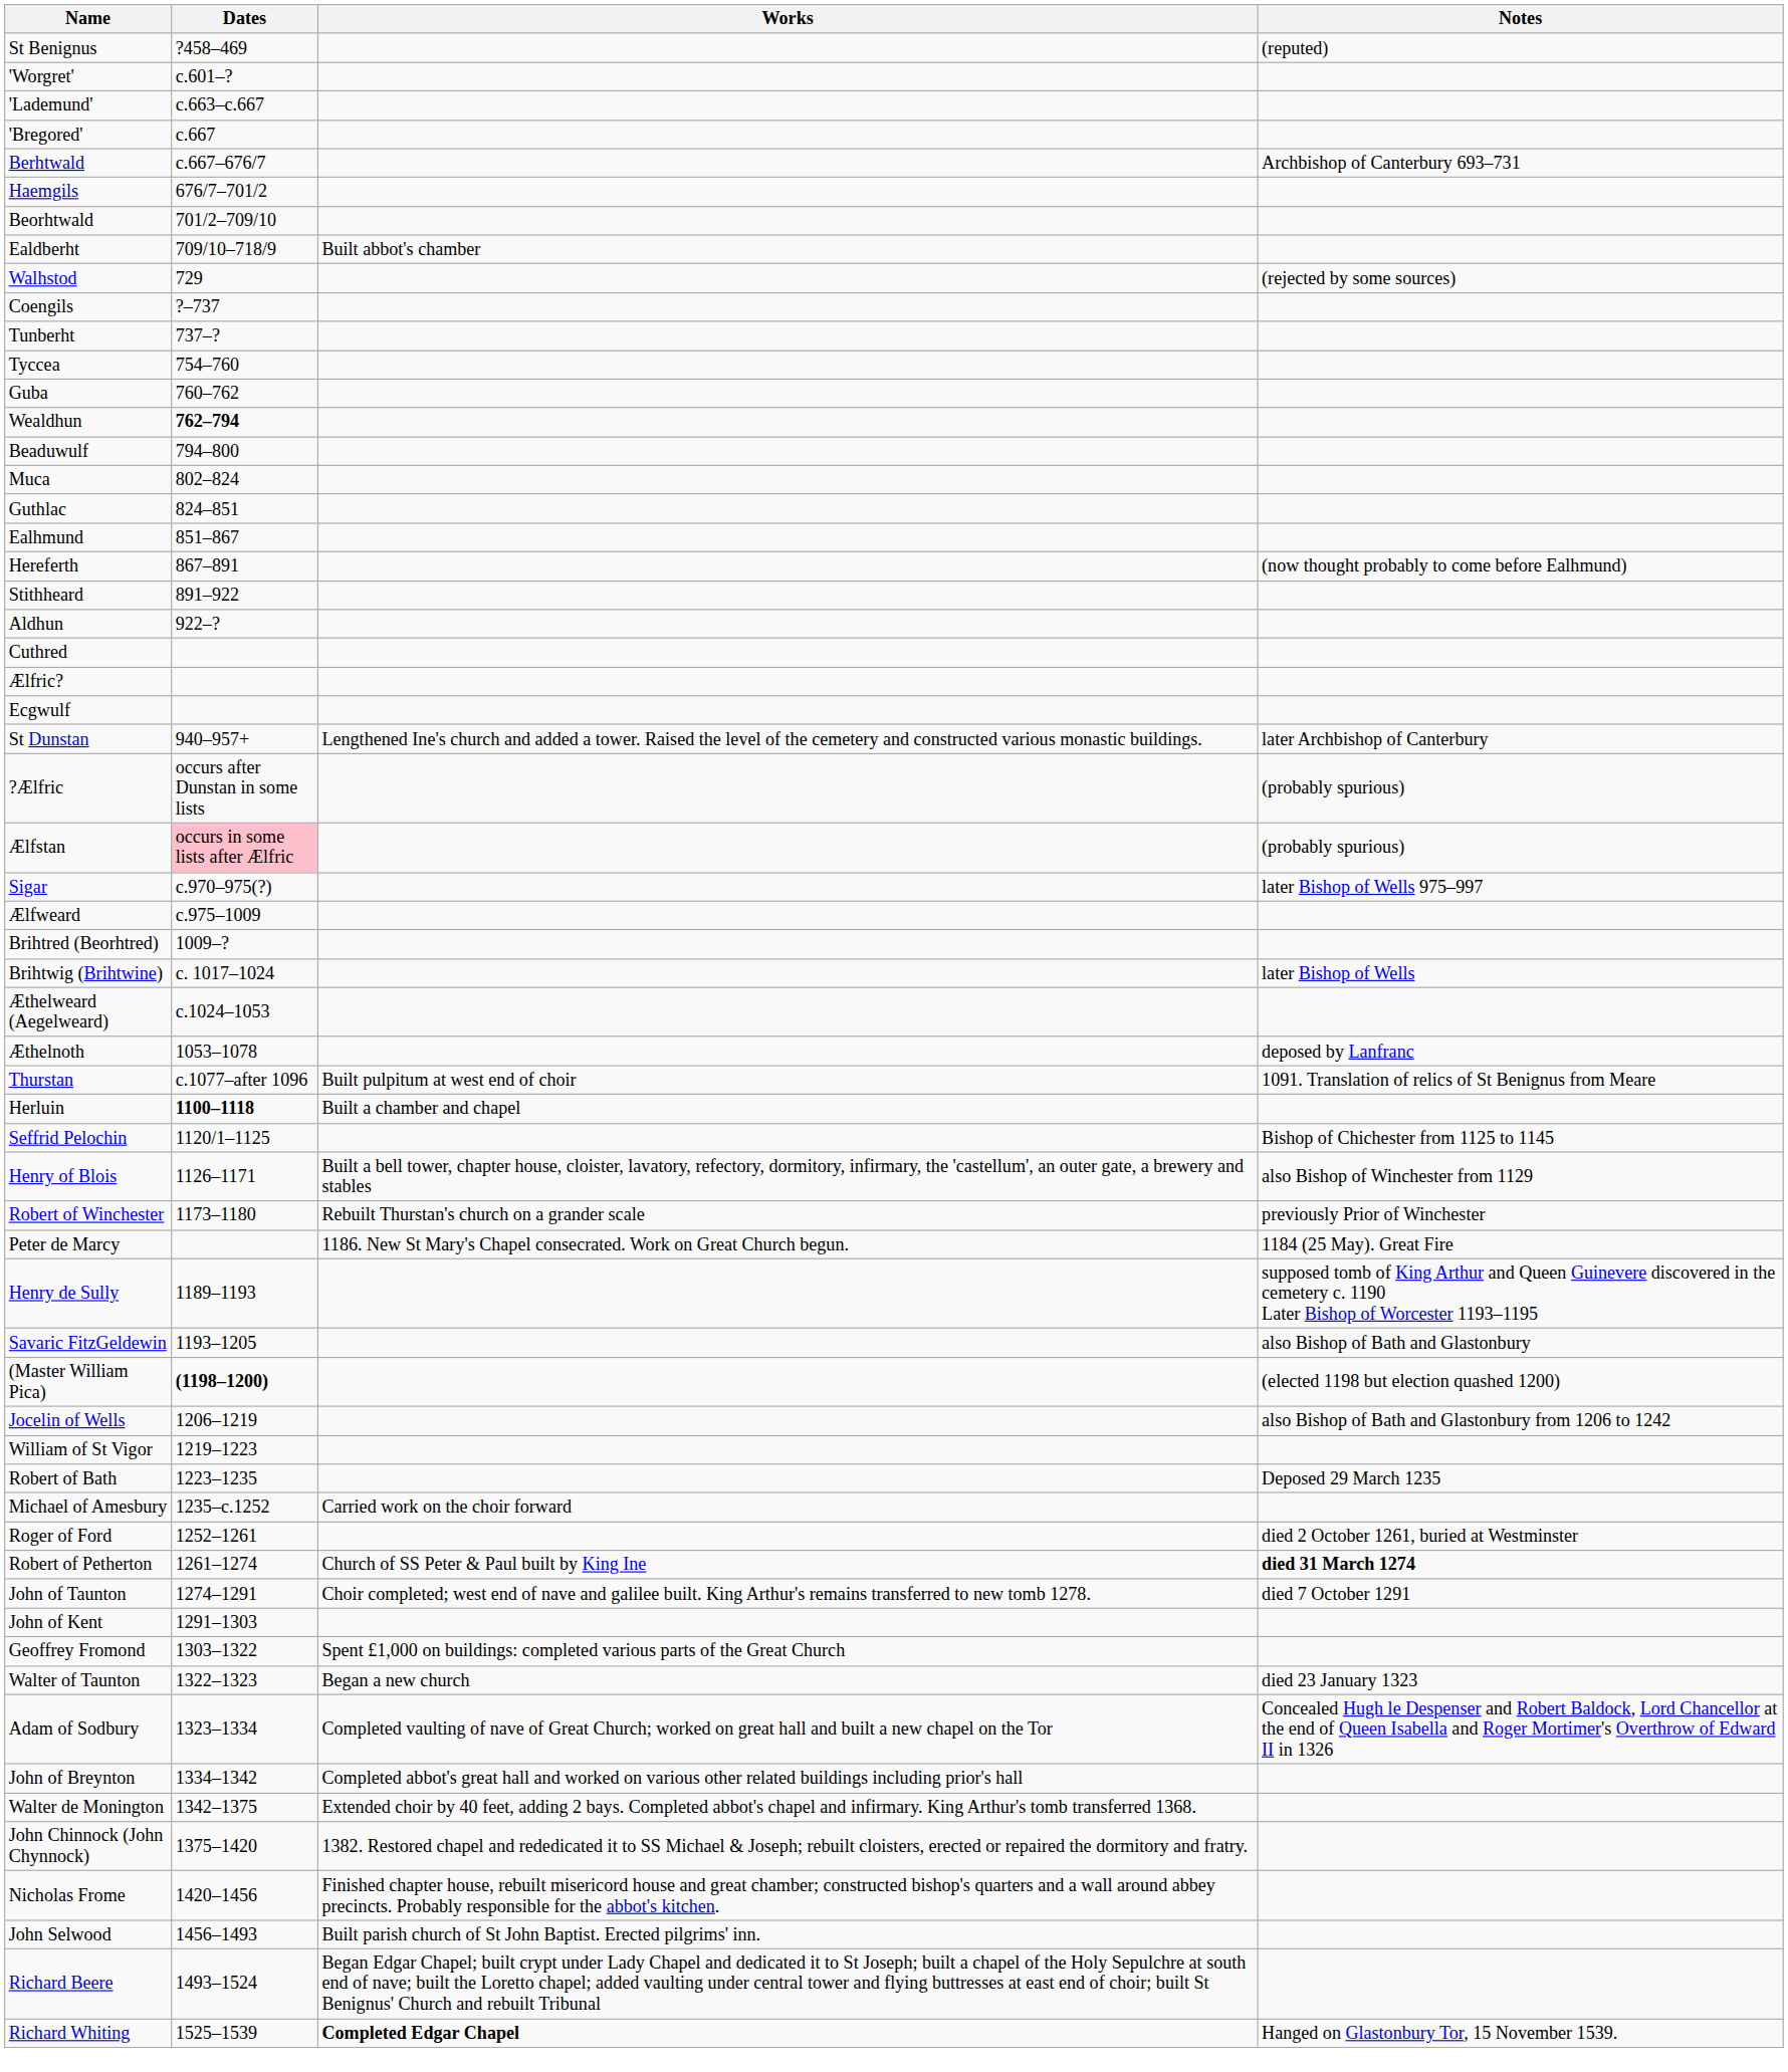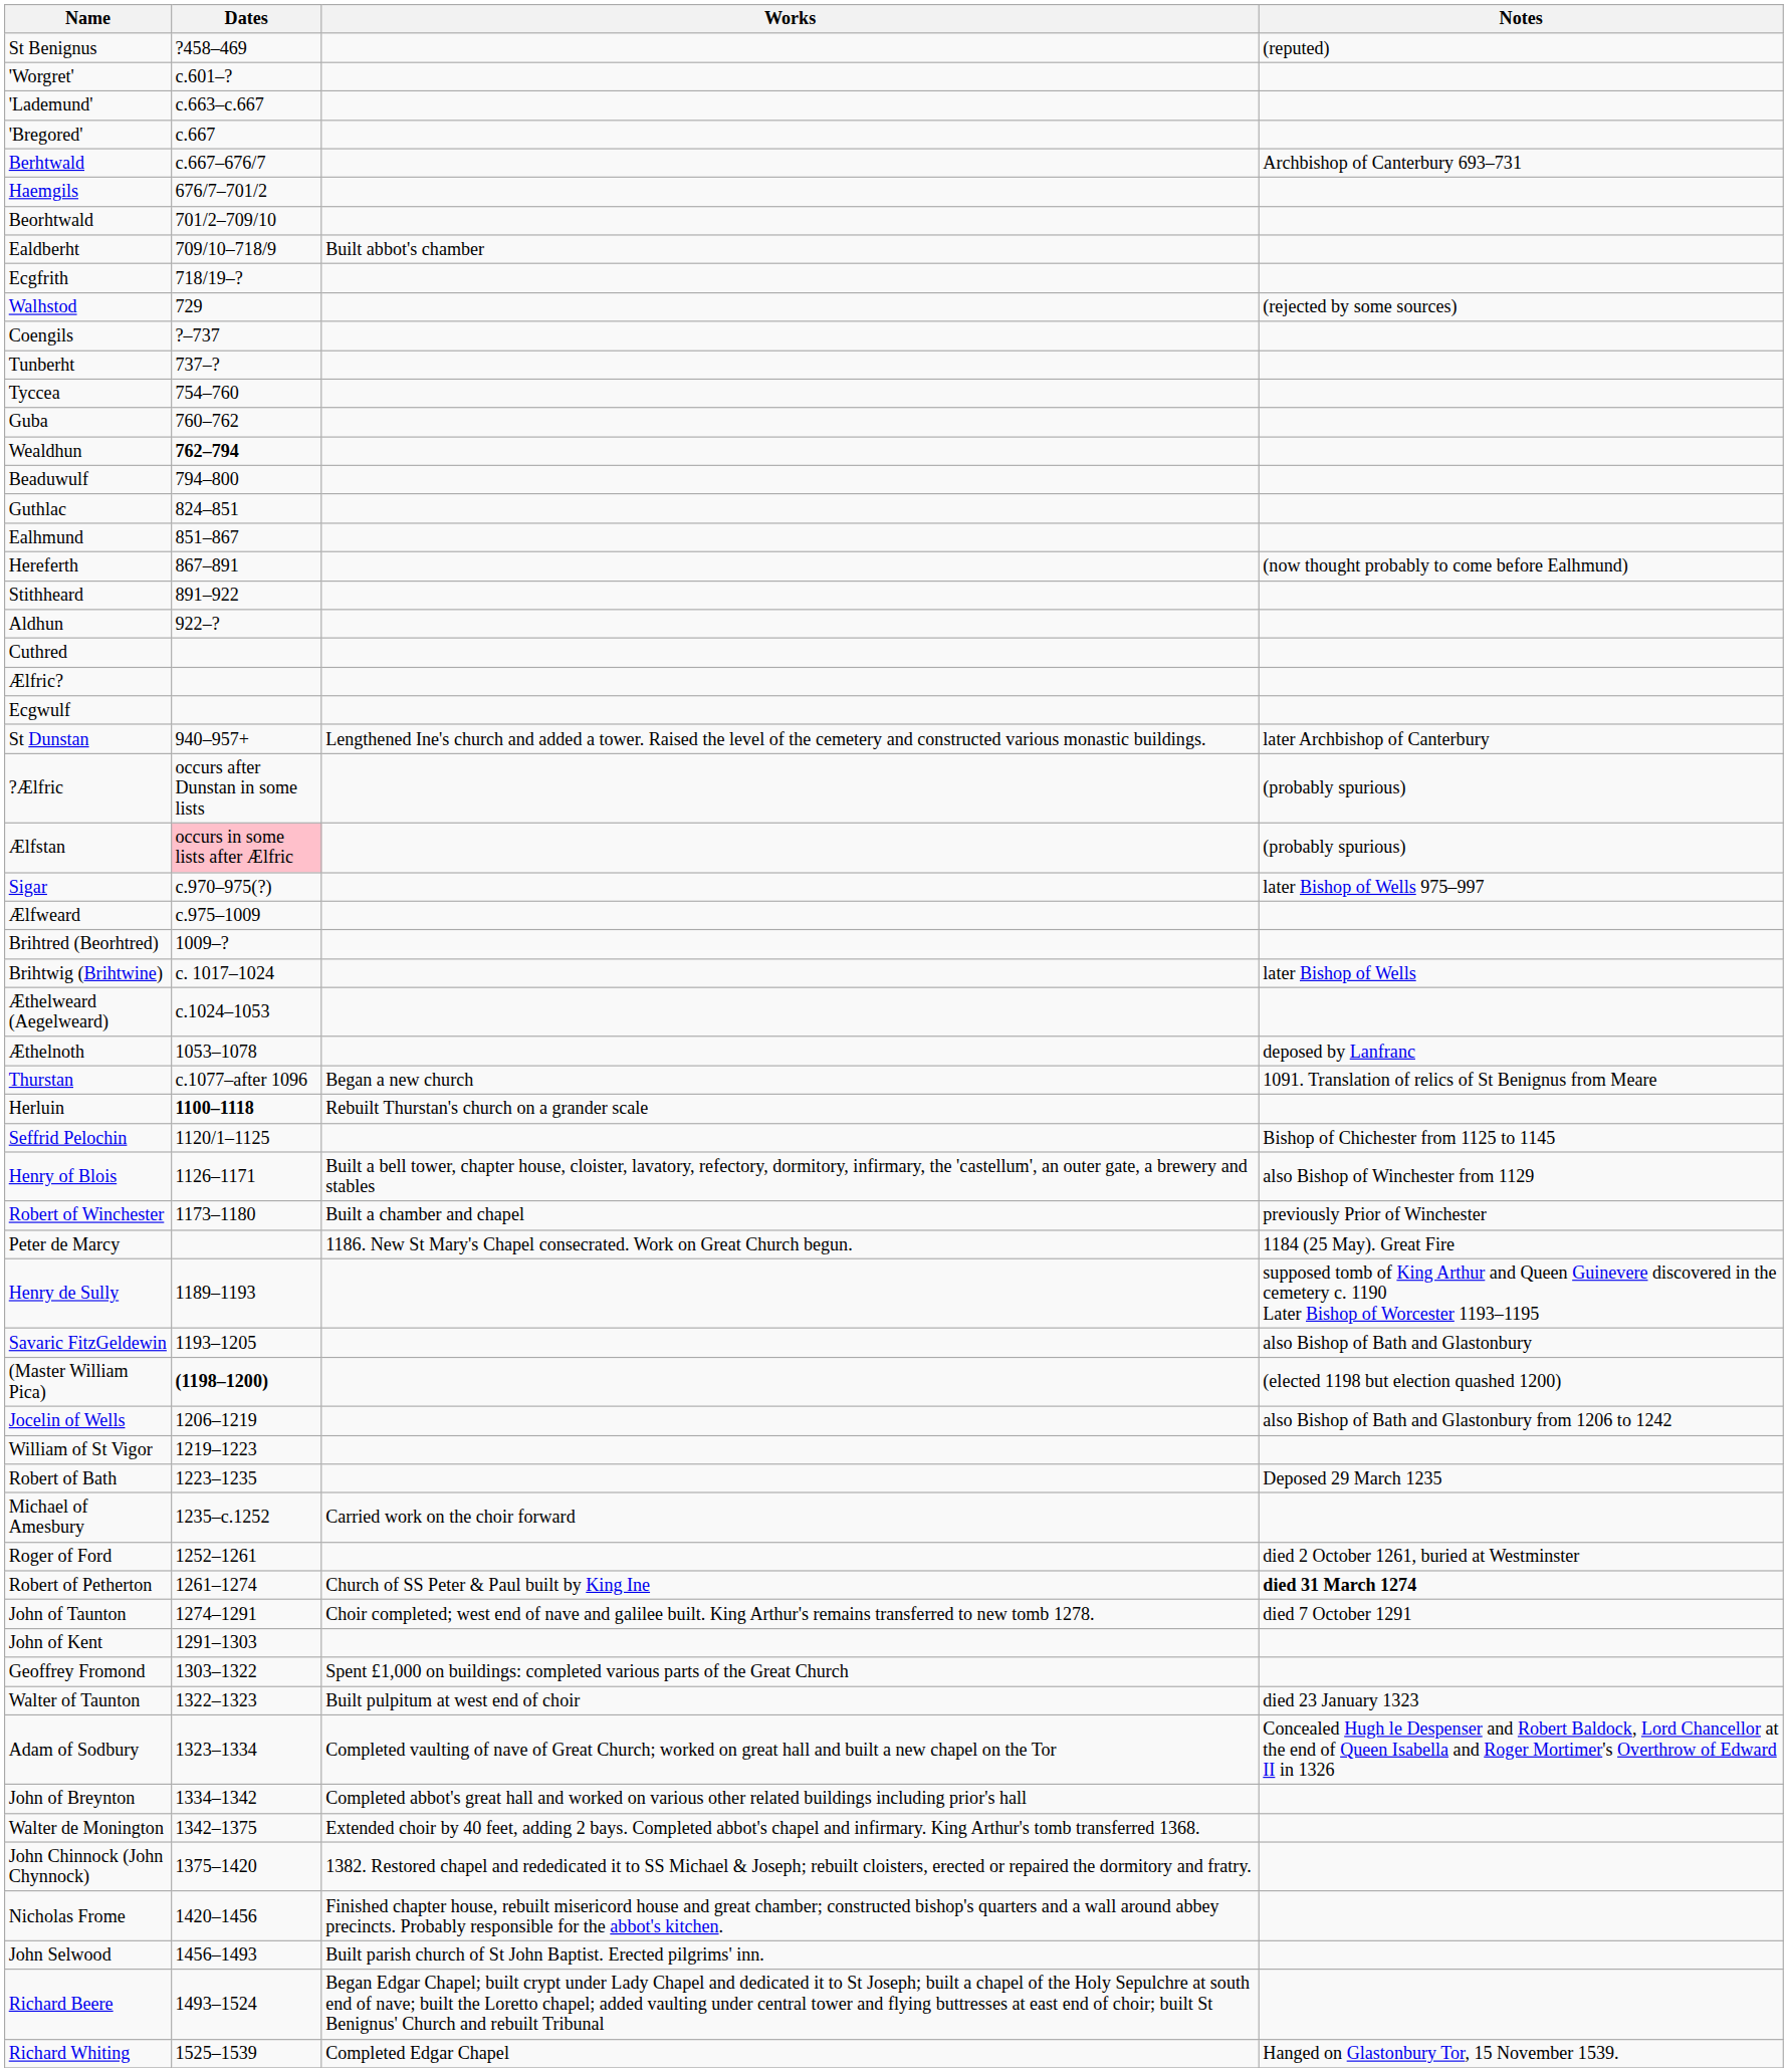+ row: Ecgfrith | 718/19–?
- row: Muca | 802–824
Thurstan | Works: Built pulpitum at west end of choir -> Began a new church
Herluin | Works: Built a chamber and chapel -> Rebuilt Thurstan's church on a grander scale
Robert of Winchester | Works: Rebuilt Thurstan's church on a grander scale -> Built a chamber and chapel
Walter of Taunton | Works: Began a new church -> Built pulpitum at west end of choir
Richard Whiting | Works: bold -> normal
